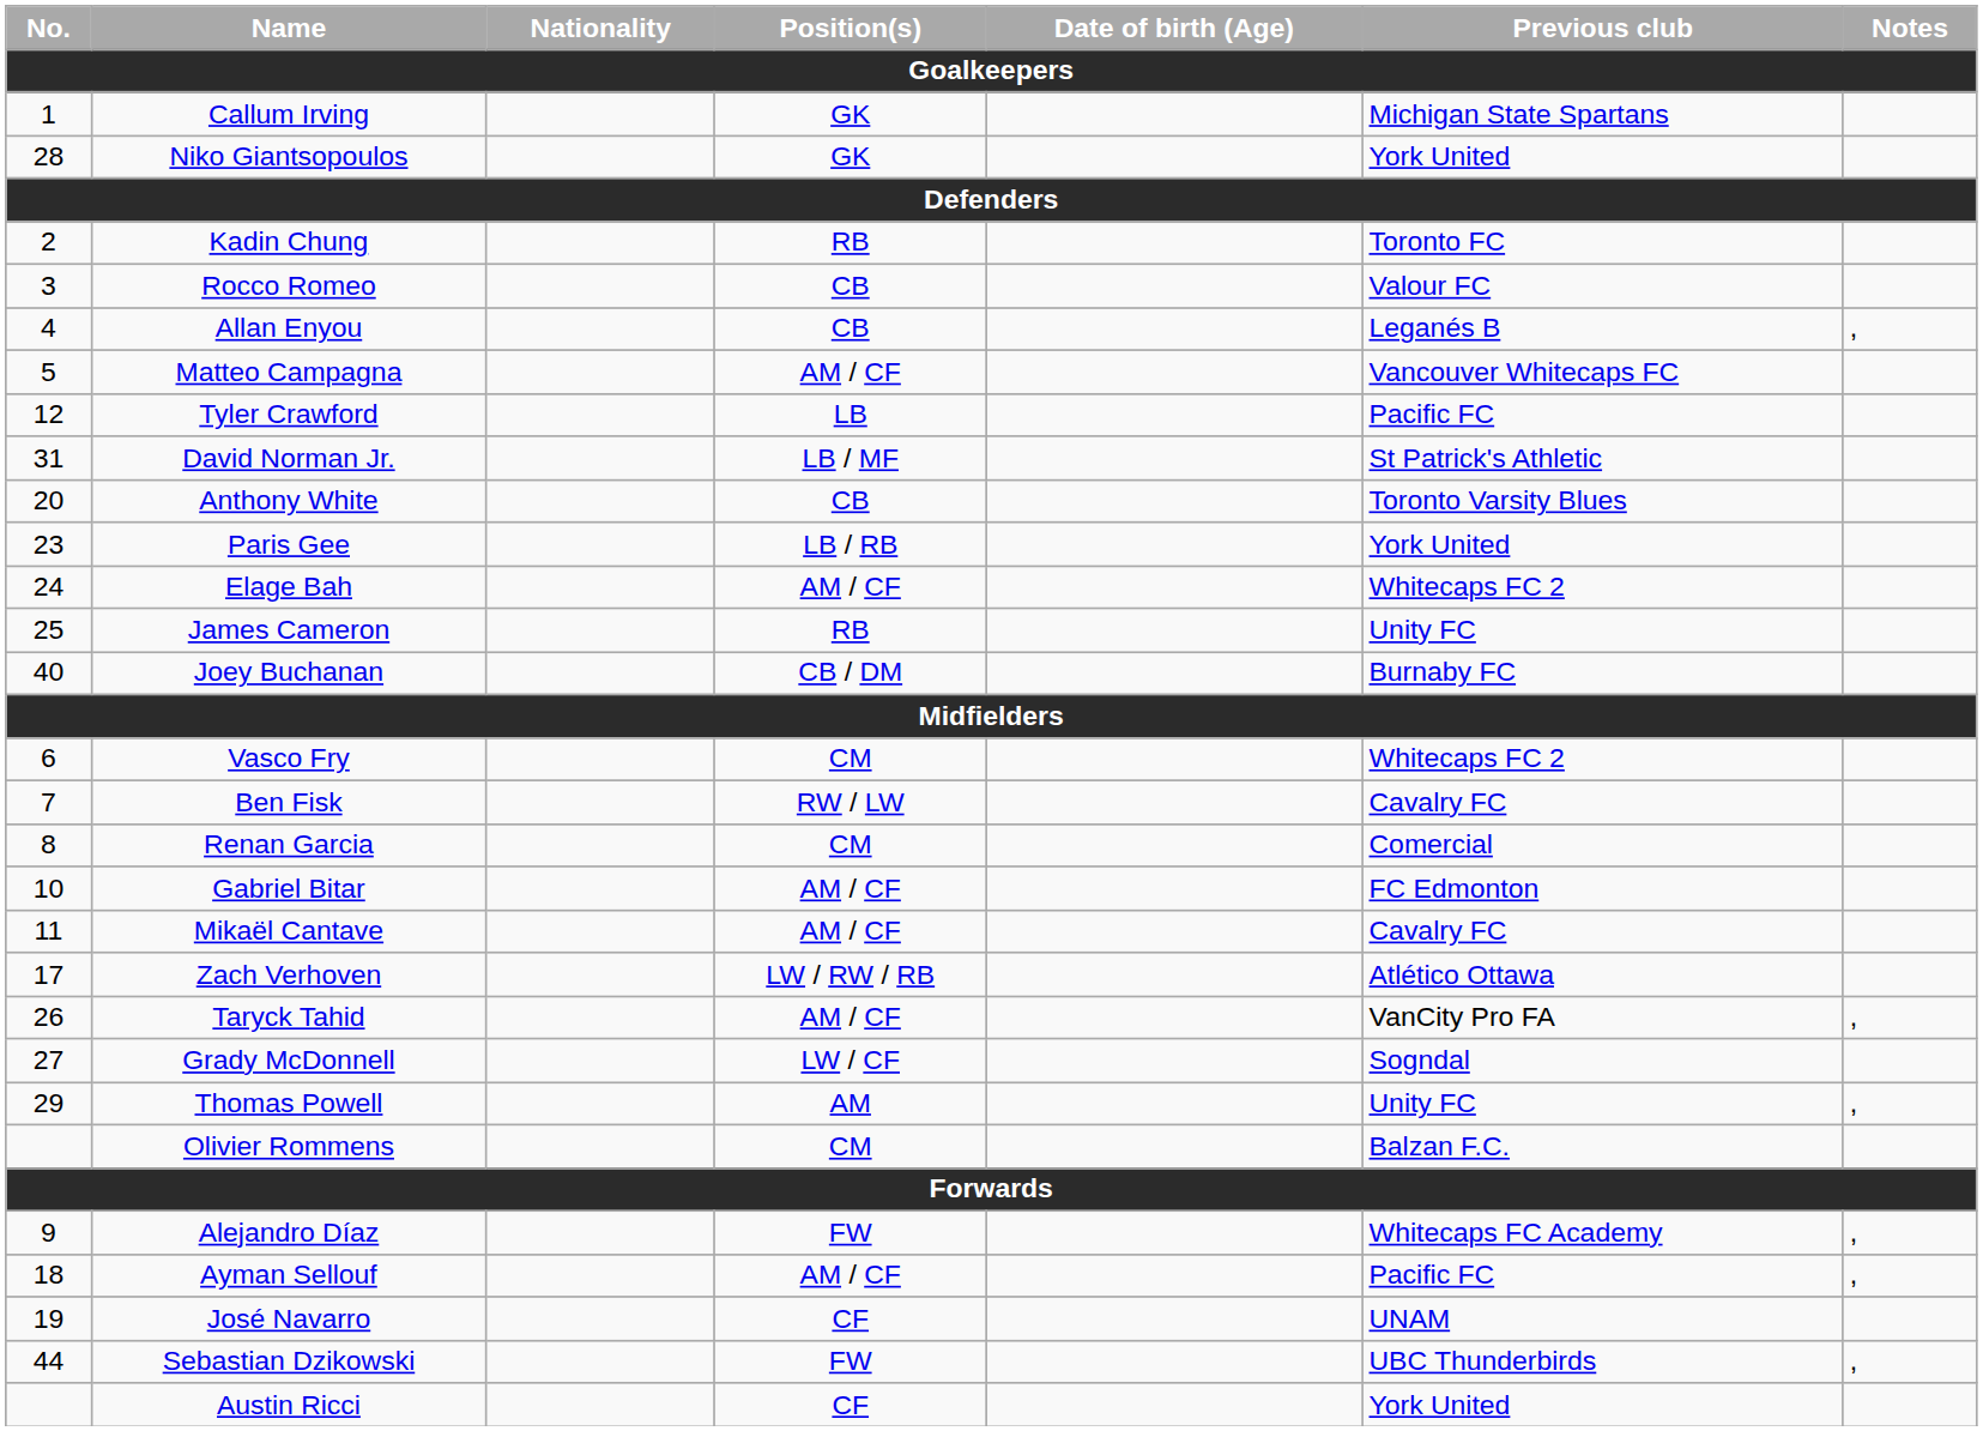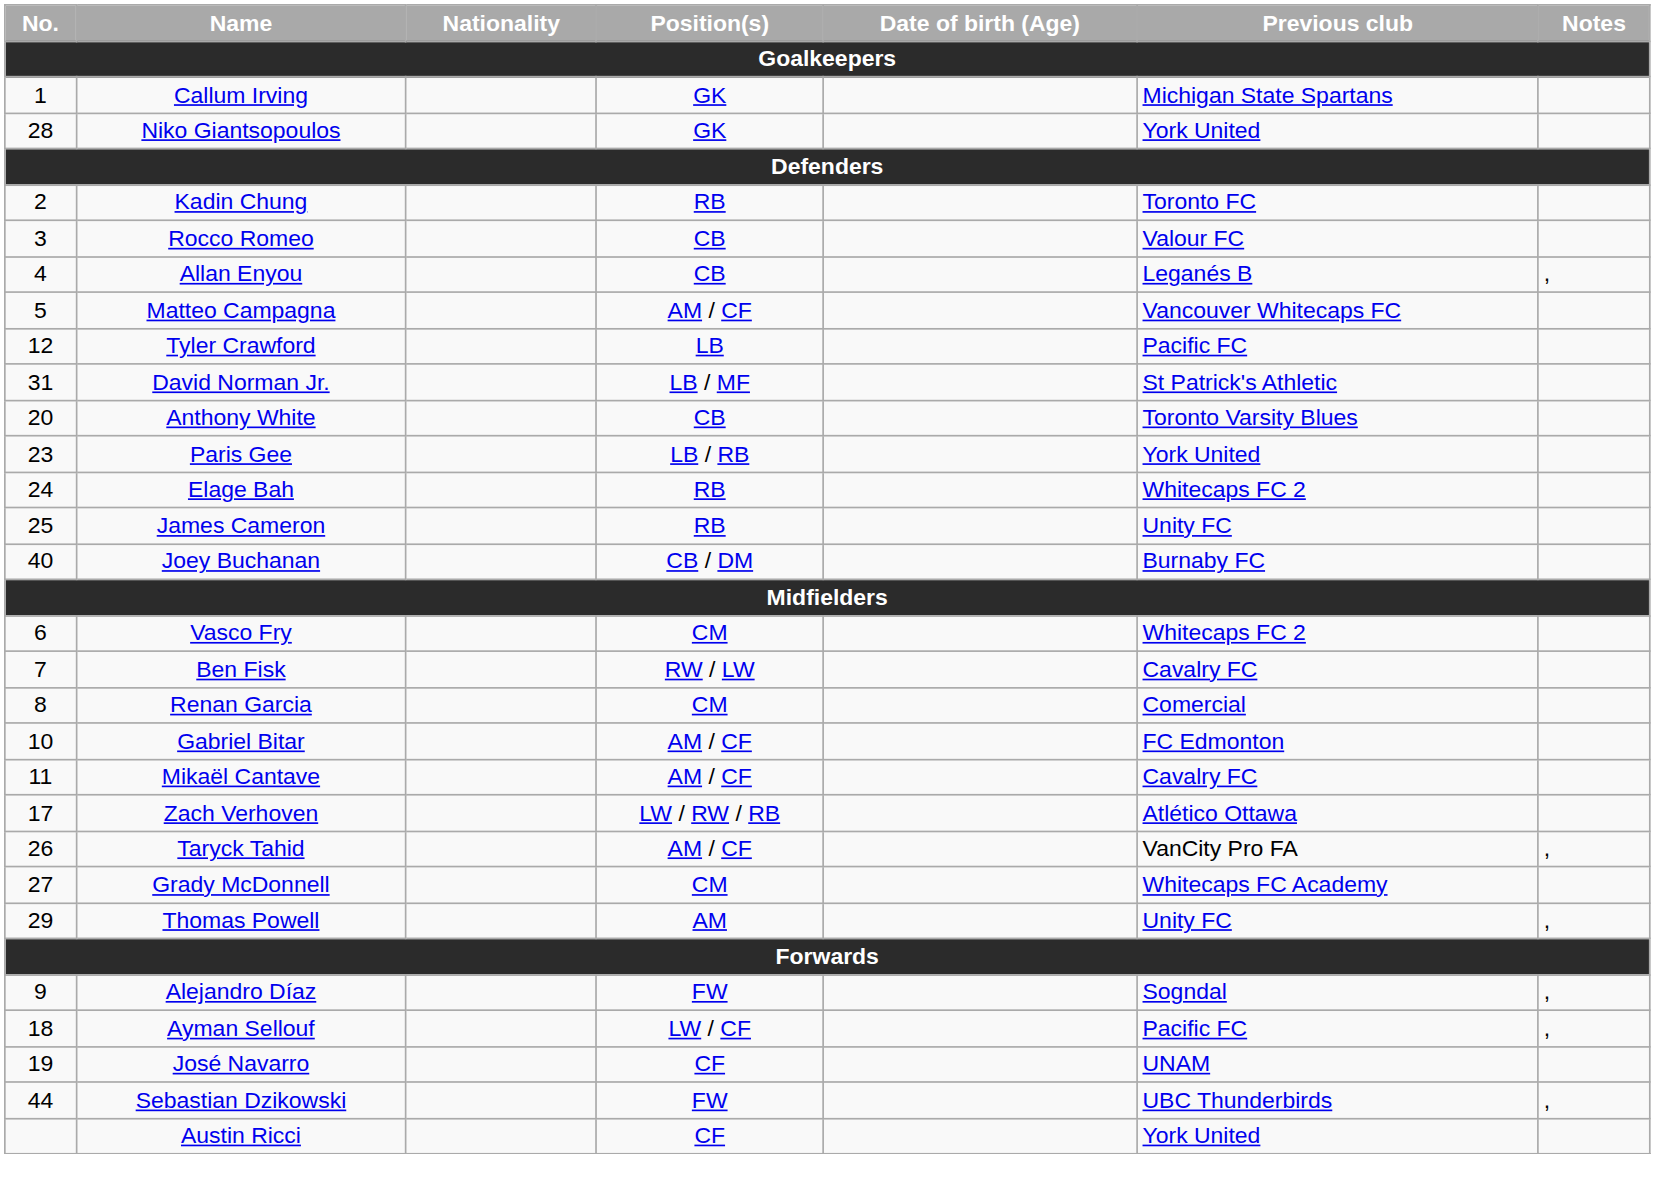Elage Bah | Position(s): AM / CF -> RB
Grady McDonnell | Position(s): LW / CF -> CM
Grady McDonnell | Previous club: Sogndal -> Whitecaps FC Academy
- row: Olivier Rommens | CM | Balzan F.C.
Alejandro Díaz | Previous club: Whitecaps FC Academy -> Sogndal
Ayman Sellouf | Position(s): AM / CF -> LW / CF
